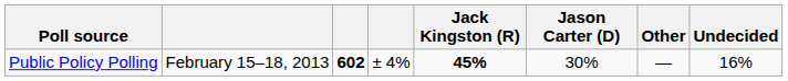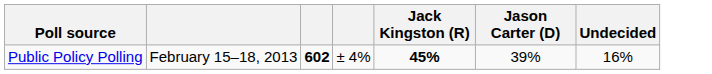- column: Other | —
Public Policy Polling | Jason Carter (D): 30% -> 39%
